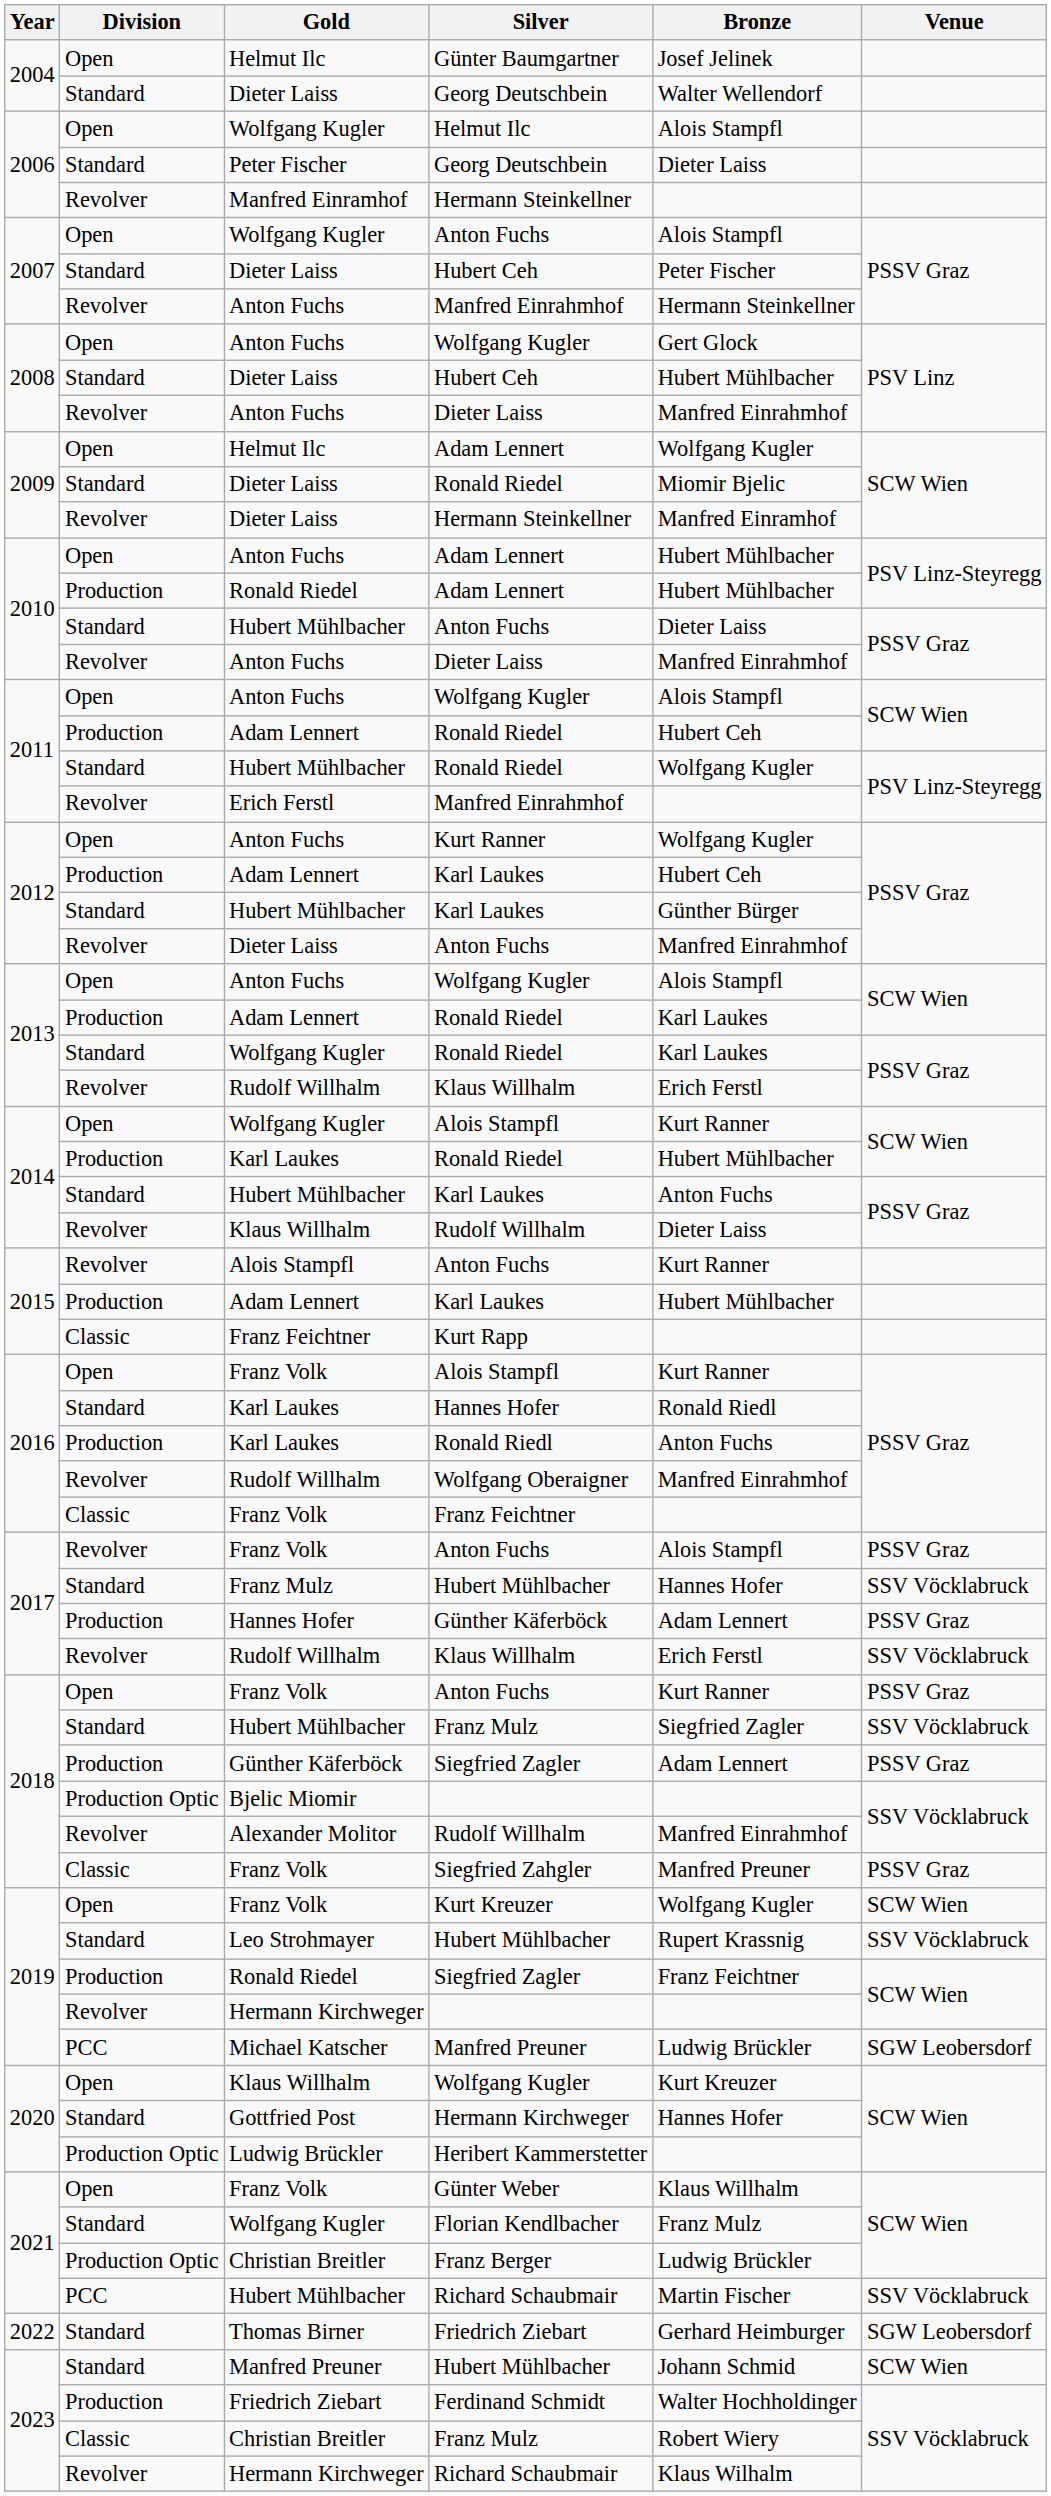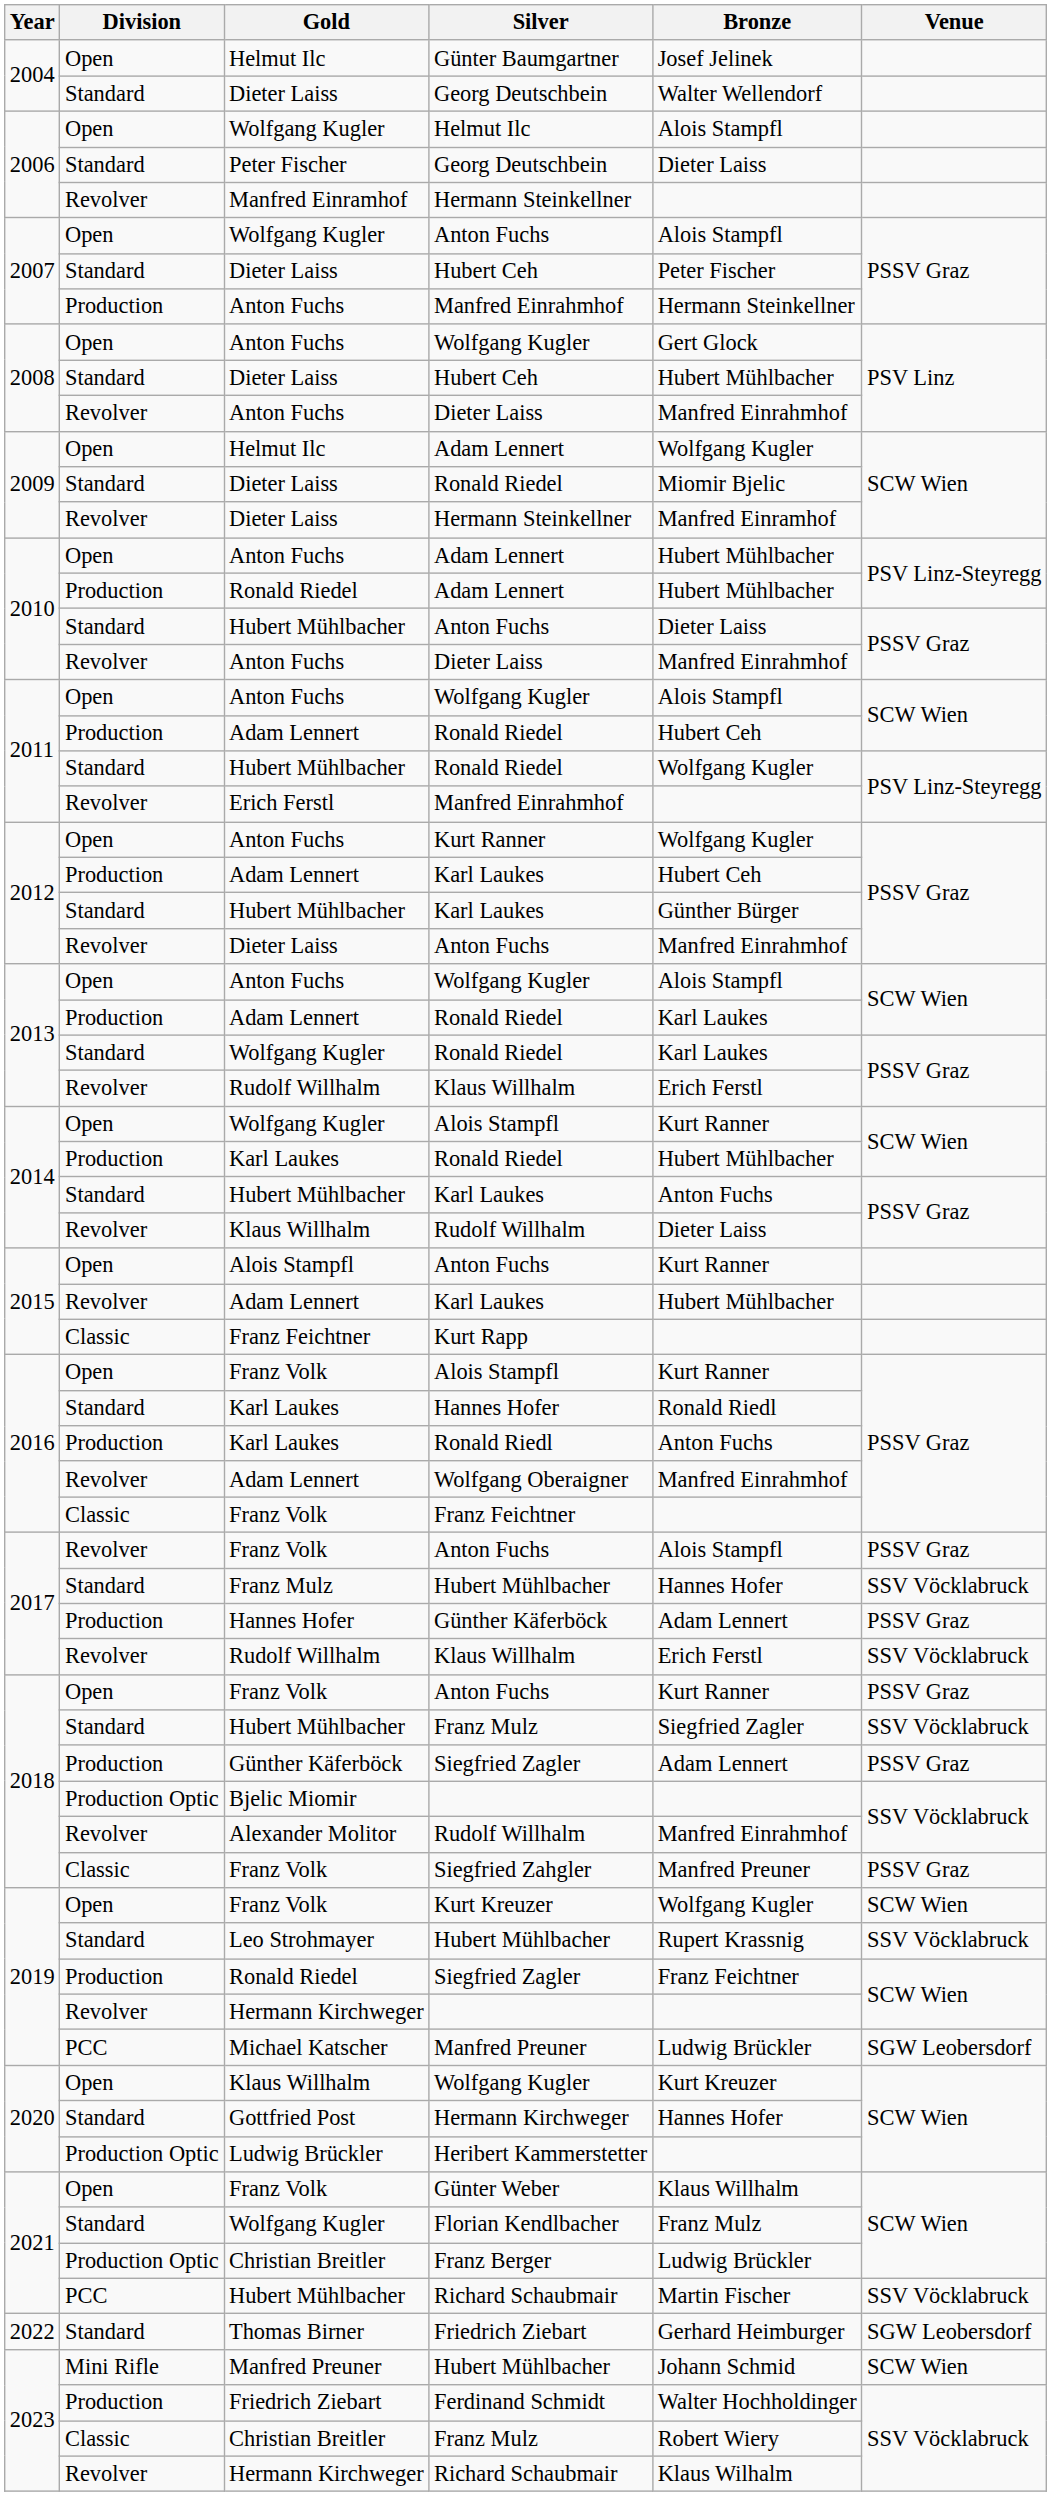2007 / Manfred Einrahmhof | Division: Revolver -> Production
2015 / Anton Fuchs | Division: Revolver -> Open
2015 / Karl Laukes | Division: Production -> Revolver
Wolfgang Oberaigner | Gold: Rudolf Willhalm -> Adam Lennert
2023 / Hubert Mühlbacher | Division: Standard -> Mini Rifle
